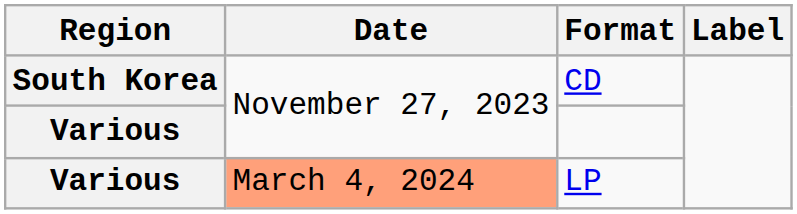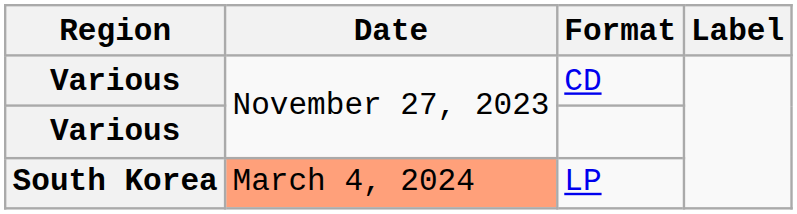CD | Region: South Korea -> Various
LP | Region: Various -> South Korea
